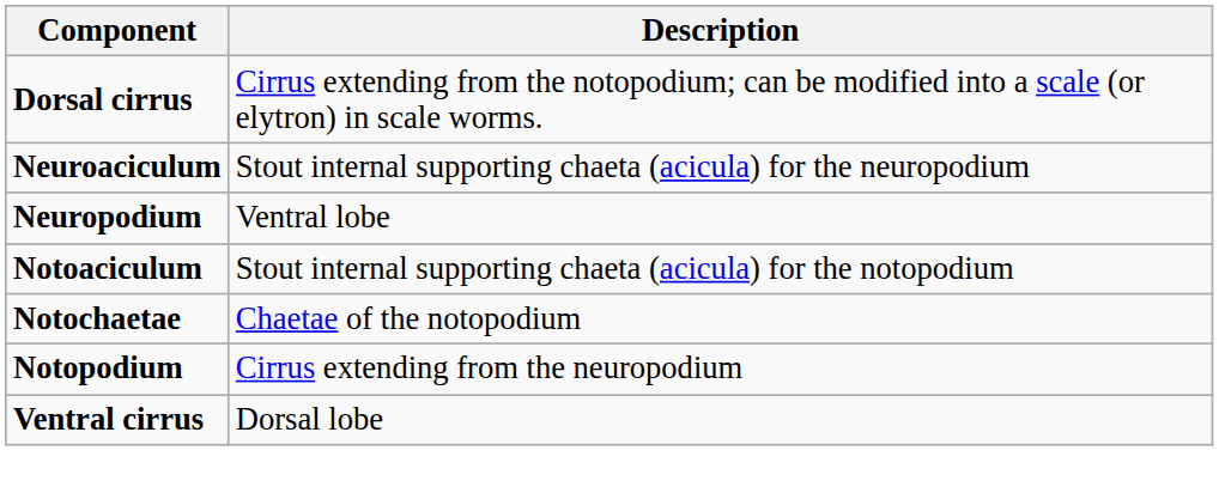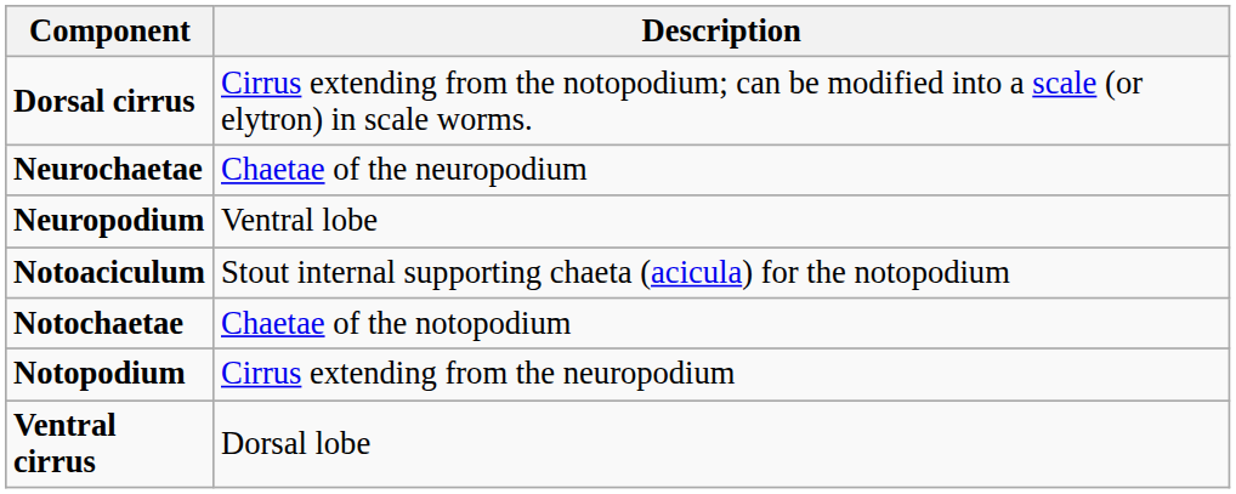- row: Neuroaciculum | Stout internal supporting chaeta (acicula) for the neuropodium
+ row: Neurochaetae | Chaetae of the neuropodium
